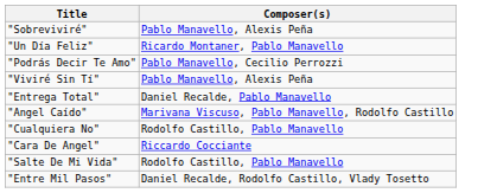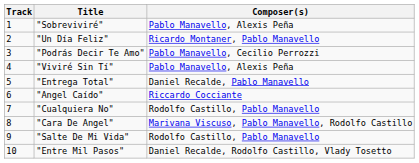+ column: Track | 1 | 2 | 3 | 4 | 5 | 6 | 7 | 8 | 9 | 10
"Angel Caído" | Composer(s): Marivana Viscuso, Pablo Manavello, Rodolfo Castillo -> Riccardo Cocciante
"Cara De Angel" | Composer(s): Riccardo Cocciante -> Marivana Viscuso, Pablo Manavello, Rodolfo Castillo
